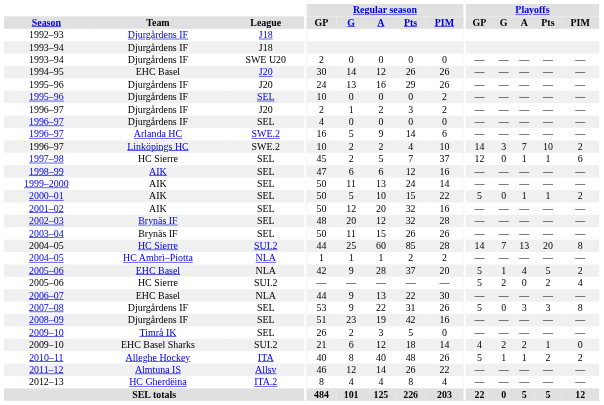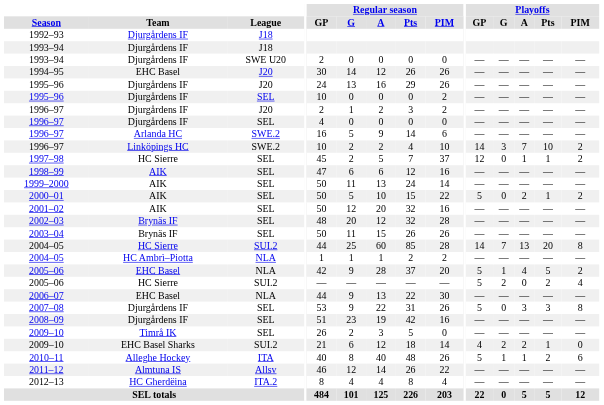1997–98 | Playoffs / PIM: 6 -> 2
2000–01 | Playoffs / A: 1 -> 2
2010–11 | Playoffs / PIM: 2 -> 6
